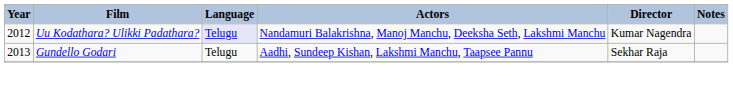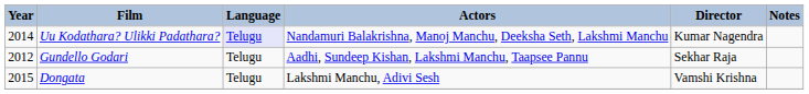Uu Kodathara? Ulikki Padathara? | Year: 2012 -> 2014
Gundello Godari | Year: 2013 -> 2012
+ row: 2015 | Dongata | Telugu | Lakshmi Manchu, Adivi Sesh | Vamshi Krishna
